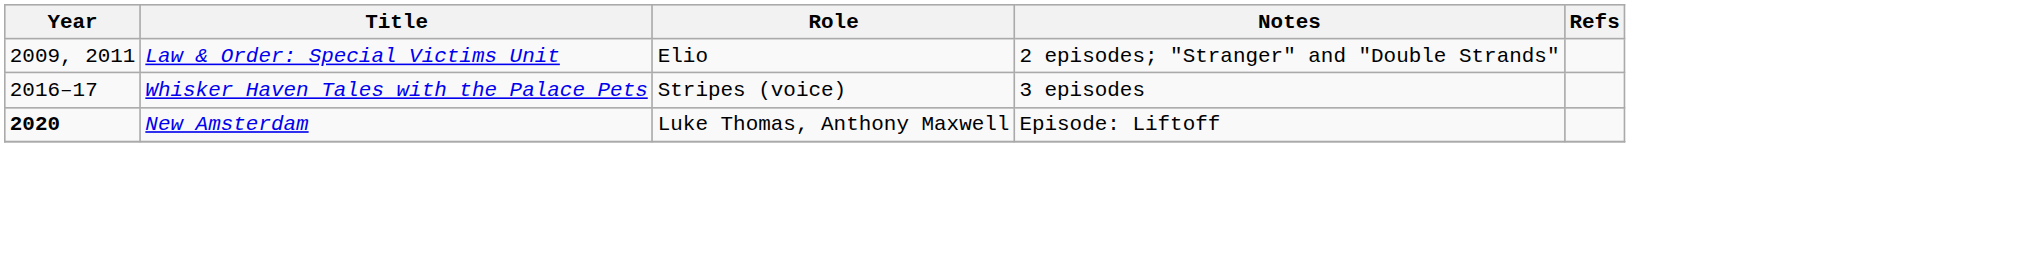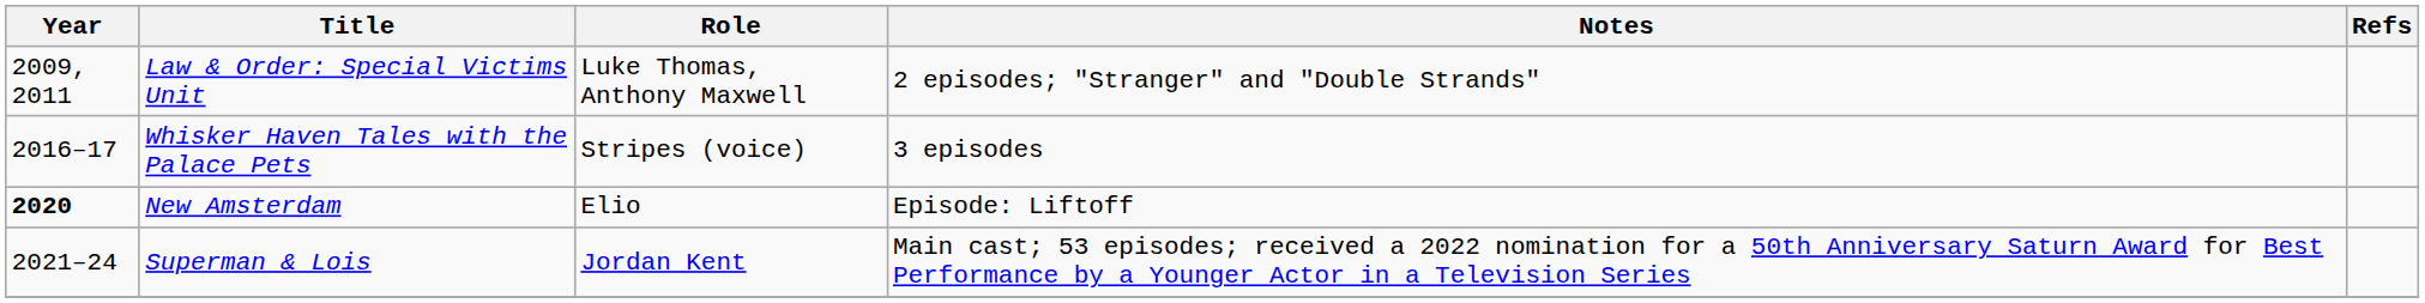Law & Order: Special Victims Unit | Role: Elio -> Luke Thomas, Anthony Maxwell
New Amsterdam | Role: Luke Thomas, Anthony Maxwell -> Elio
+ row: 2021–24 | Superman & Lois | Jordan Kent | Main cast; 53 episodes; received a 2022 nomination for a 50th Anniversary Saturn Award for Best Performance by a Younger Actor in a Television Series
